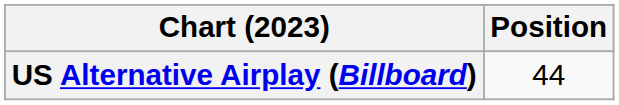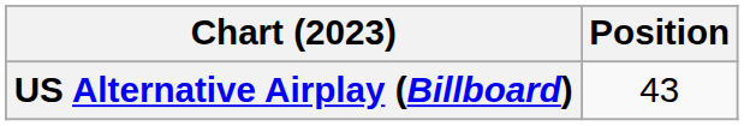US Alternative Airplay (Billboard) | Position: 44 -> 43
